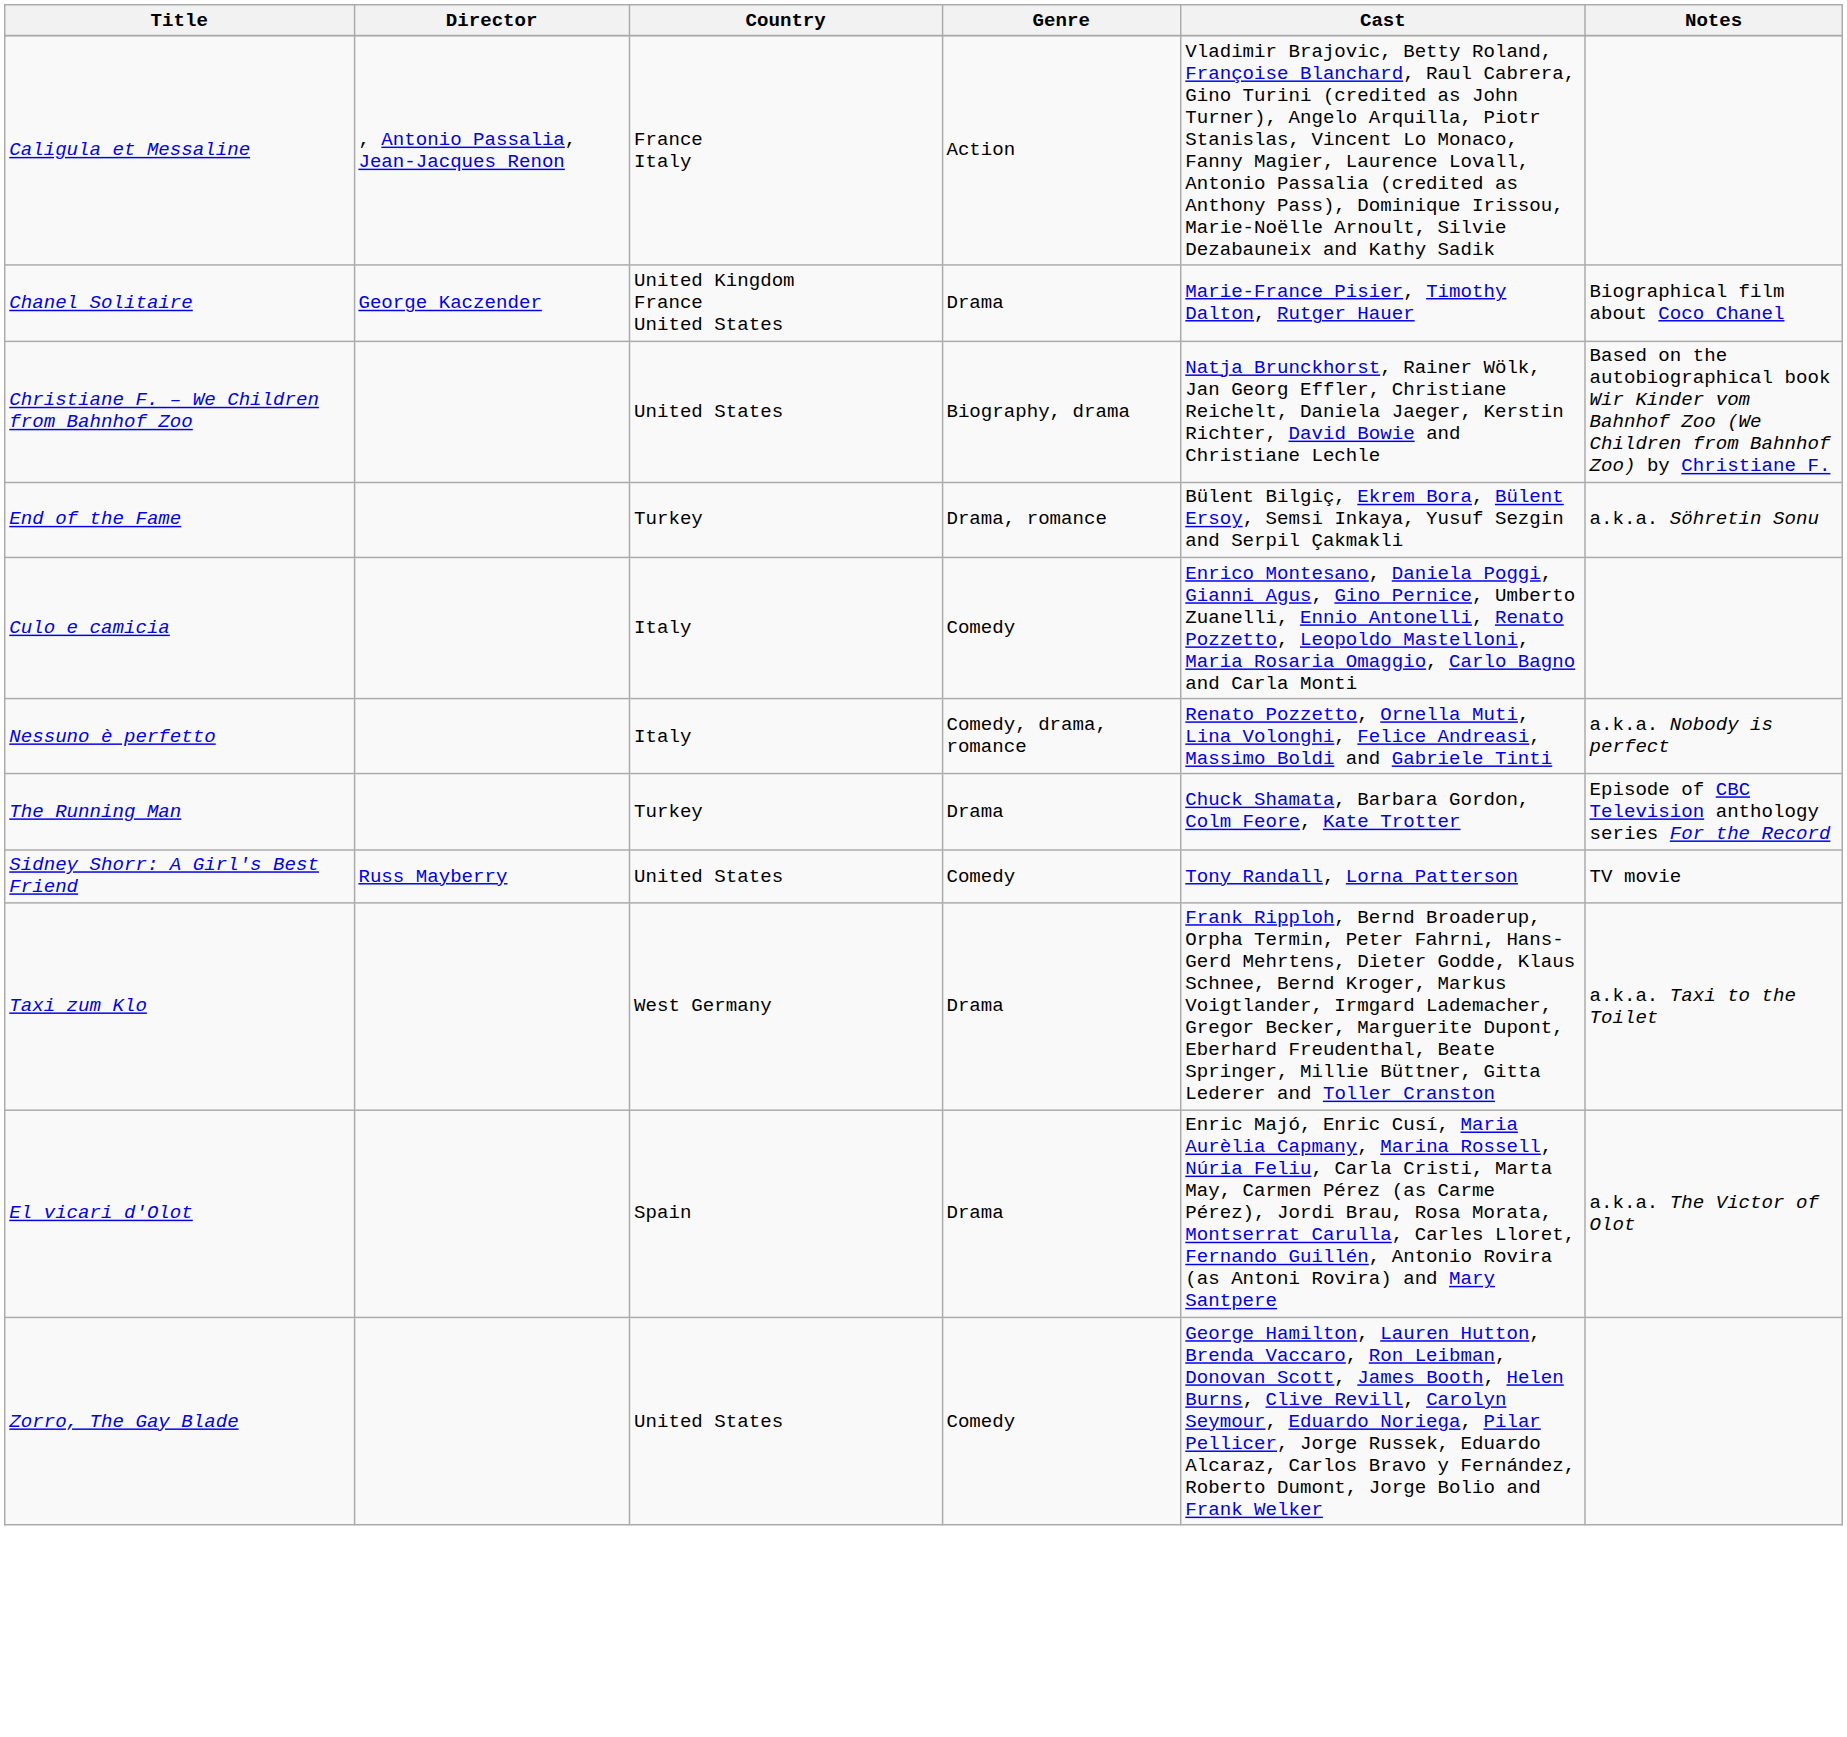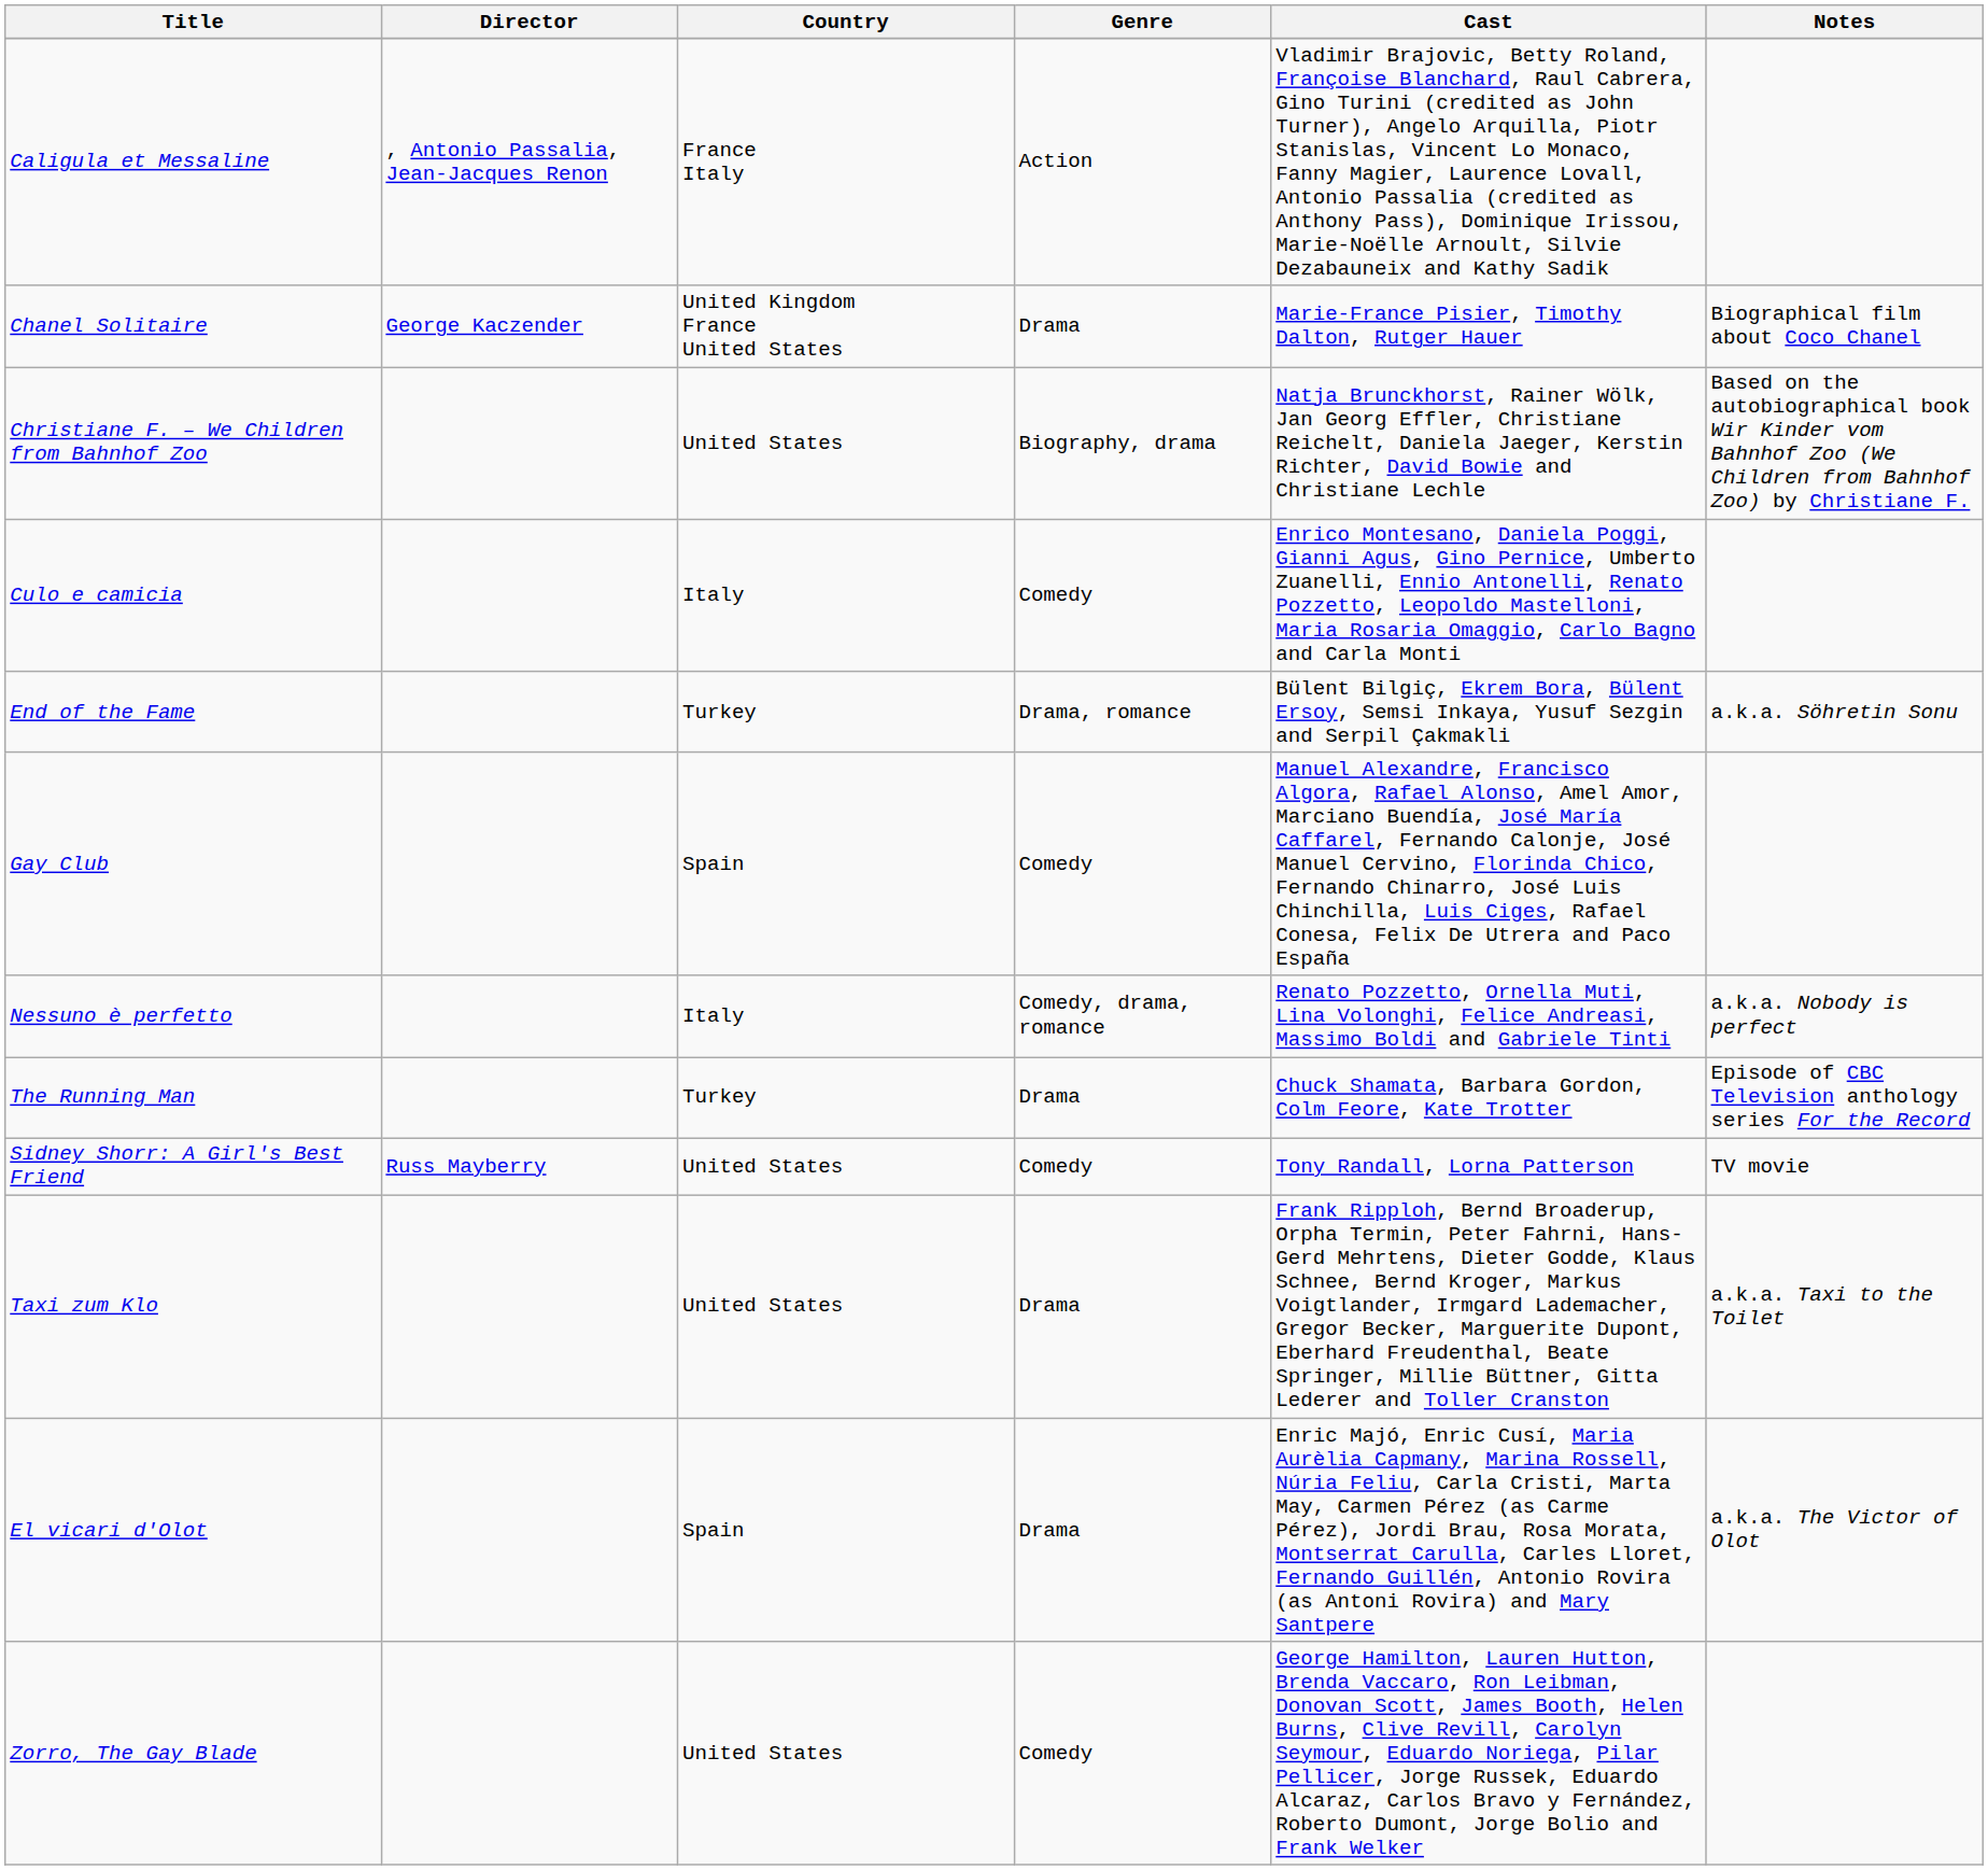rows swapped: Culo e camicia <-> End of the Fame
+ row: Gay Club | Spain | Comedy | Manuel Alexandre, Francisco Algora, Rafael Alonso, Amel Amor, Marciano Buendía, José María Caffarel, Fernando Calonje, José Manuel Cervino, Florinda Chico, Fernando Chinarro, José Luis Chinchilla, Luis Ciges, Rafael Conesa, Felix De Utrera and Paco España
Taxi zum Klo | Country: West Germany -> United States
